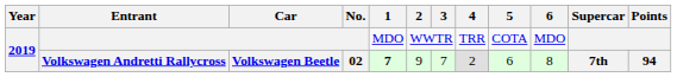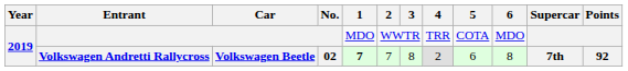Volkswagen Andretti Rallycross | 2: 9 -> 7
Volkswagen Andretti Rallycross | 3: 7 -> 8
Volkswagen Andretti Rallycross | Points: 94 -> 92
